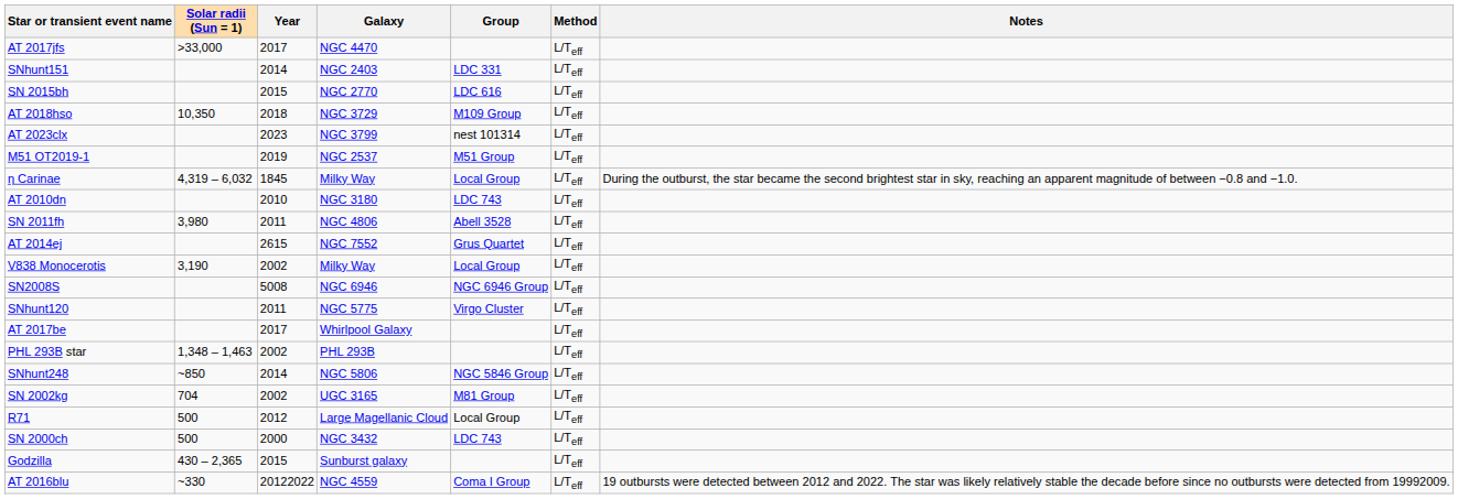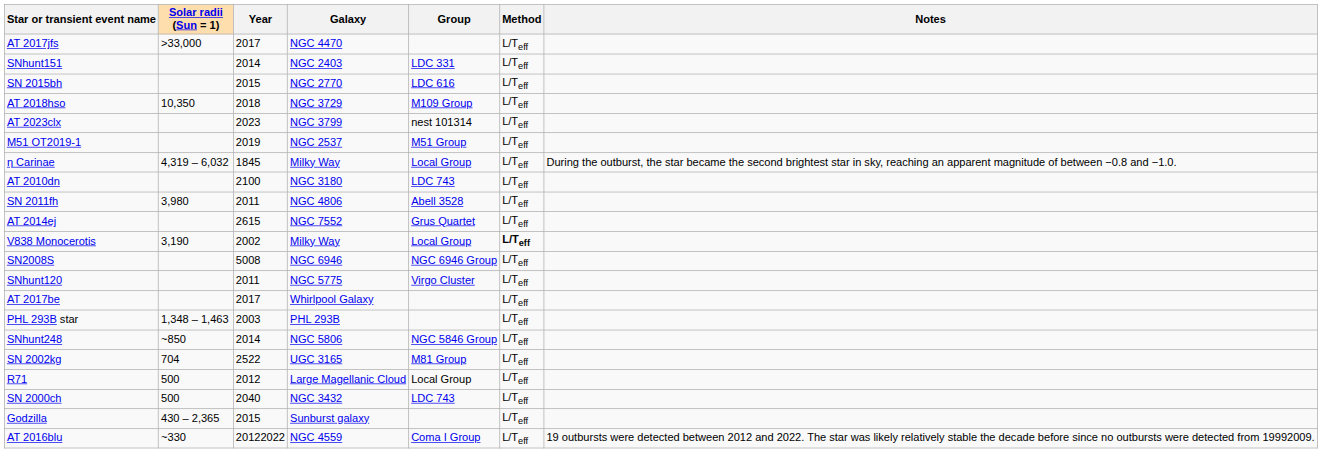AT 2010dn | Year: 2010 -> 2100
V838 Monocerotis | Method: normal -> bold
PHL 293B star | Year: 2002 -> 2003
SN 2002kg | Year: 2002 -> 2522
SN 2000ch | Year: 2000 -> 2040
